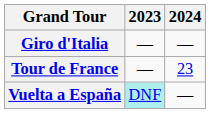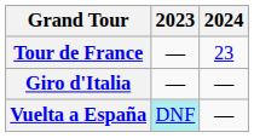rows swapped: Giro d'Italia <-> Tour de France
